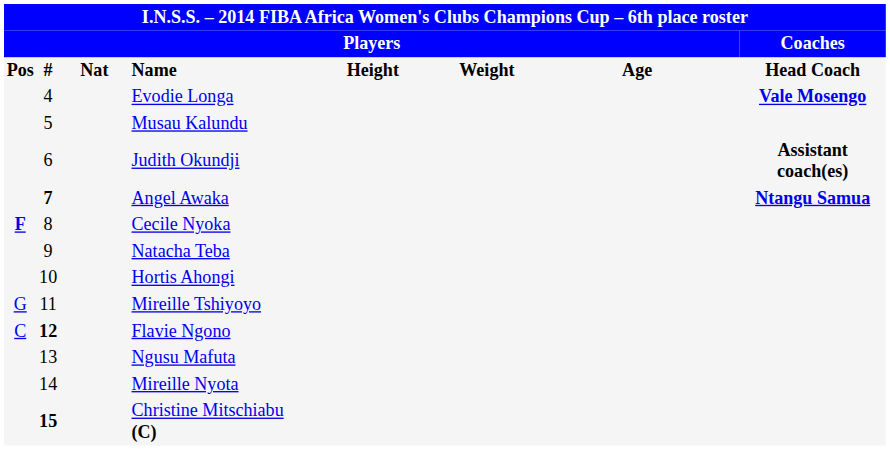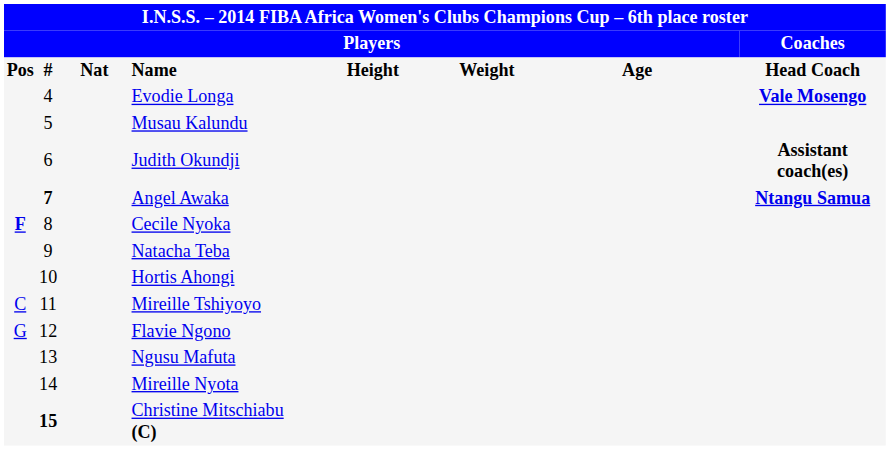Mireille Tshiyoyo | column 1: G -> C
Flavie Ngono | column 1: C -> G
Flavie Ngono | column 2: bold -> normal
